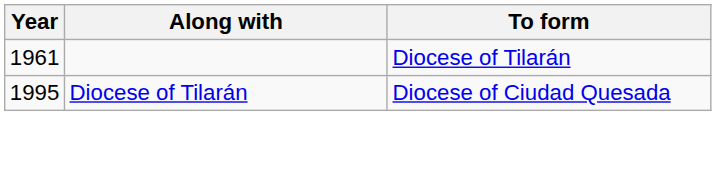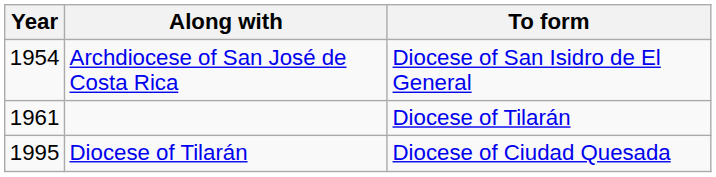+ row: 1954 | Archdiocese of San José de Costa Rica | Diocese of San Isidro de El General
